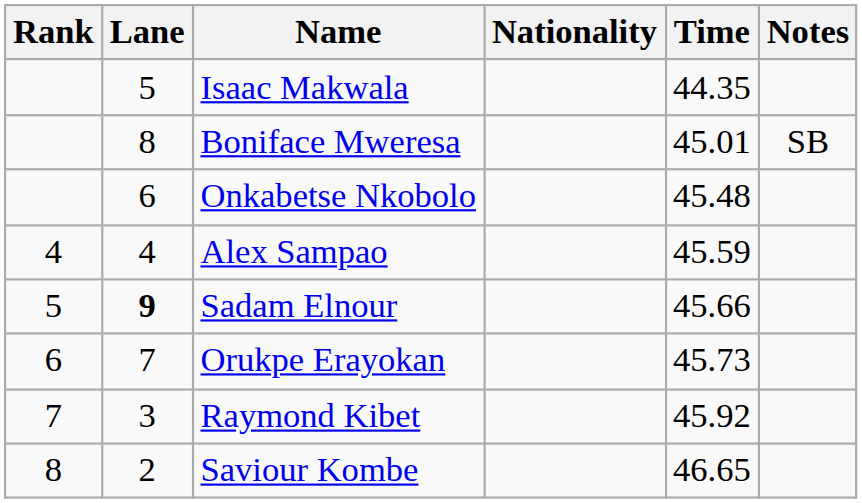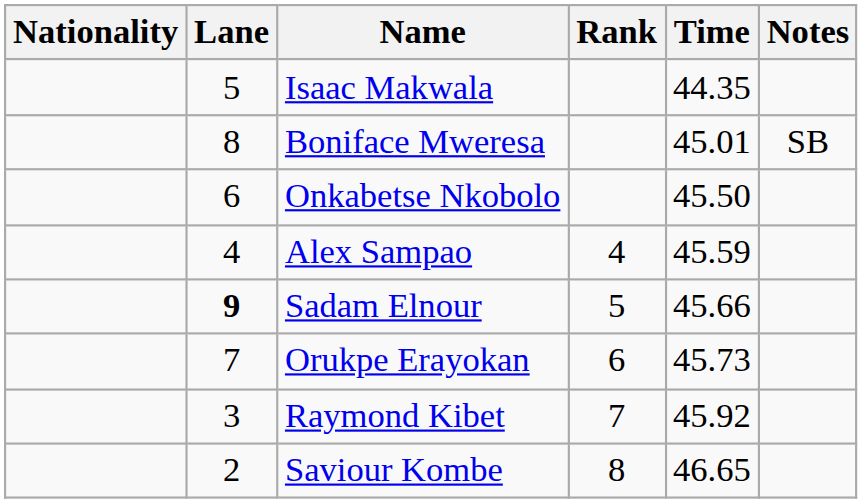columns swapped: Rank <-> Nationality
Onkabetse Nkobolo | Time: 45.48 -> 45.50
